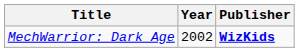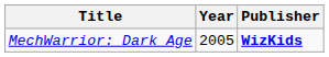MechWarrior: Dark Age | Year: 2002 -> 2005
